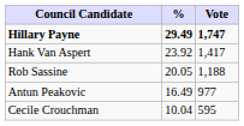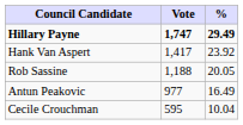columns swapped: Vote <-> %
